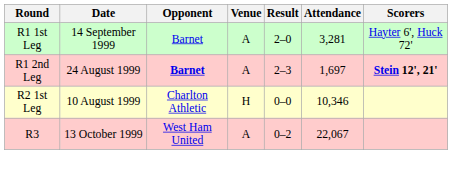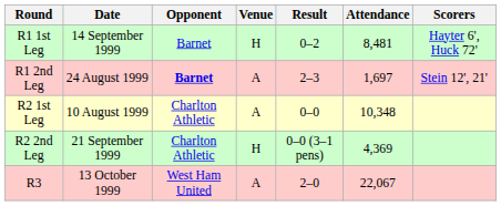R1 1st Leg | Venue: A -> H
R1 1st Leg | Result: 2–0 -> 0–2
R1 1st Leg | Attendance: 3,281 -> 8,481
R1 2nd Leg | Scorers: bold -> normal
R2 1st Leg | Venue: H -> A
R2 1st Leg | Attendance: 10,346 -> 10,348
+ row: R2 2nd Leg | 21 September 1999 | Charlton Athletic | H | 0–0 (3–1 pens) | 4,369
R3 | Result: 0–2 -> 2–0
